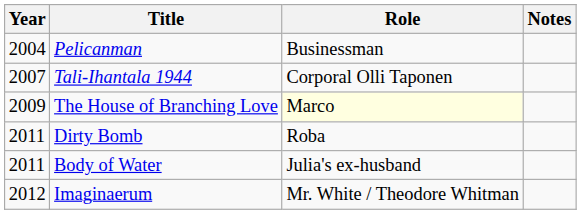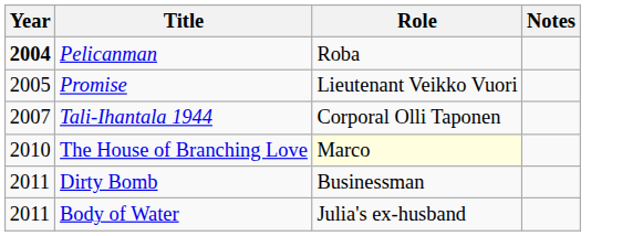Pelicanman | Year: normal -> bold
Pelicanman | Role: Businessman -> Roba
+ row: 2005 | Promise | Lieutenant Veikko Vuori
The House of Branching Love | Year: 2009 -> 2010
Dirty Bomb | Role: Roba -> Businessman
- row: 2012 | Imaginaerum | Mr. White / Theodore Whitman
